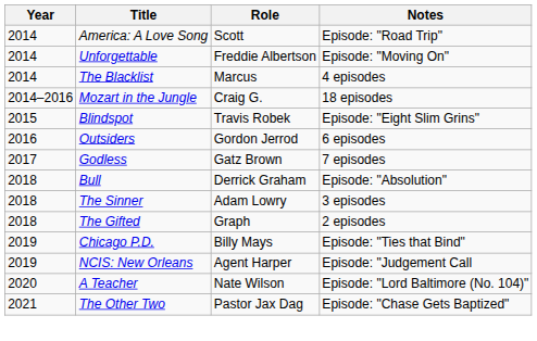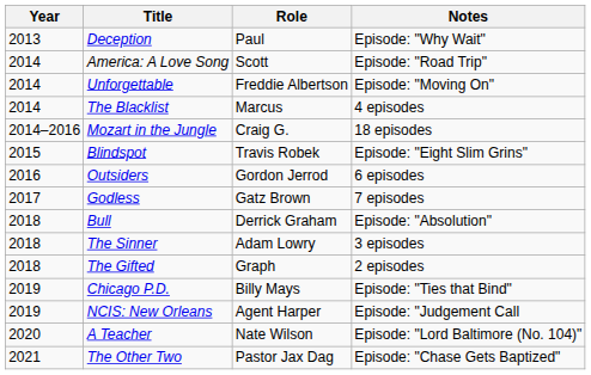+ row: 2013 | Deception | Paul | Episode: "Why Wait"
